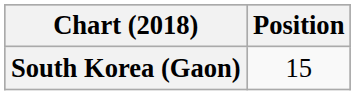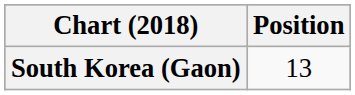South Korea (Gaon) | Position: 15 -> 13
